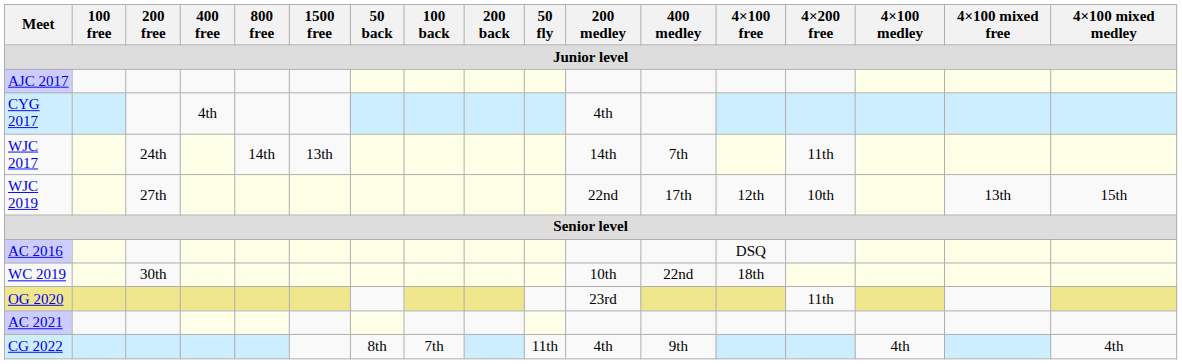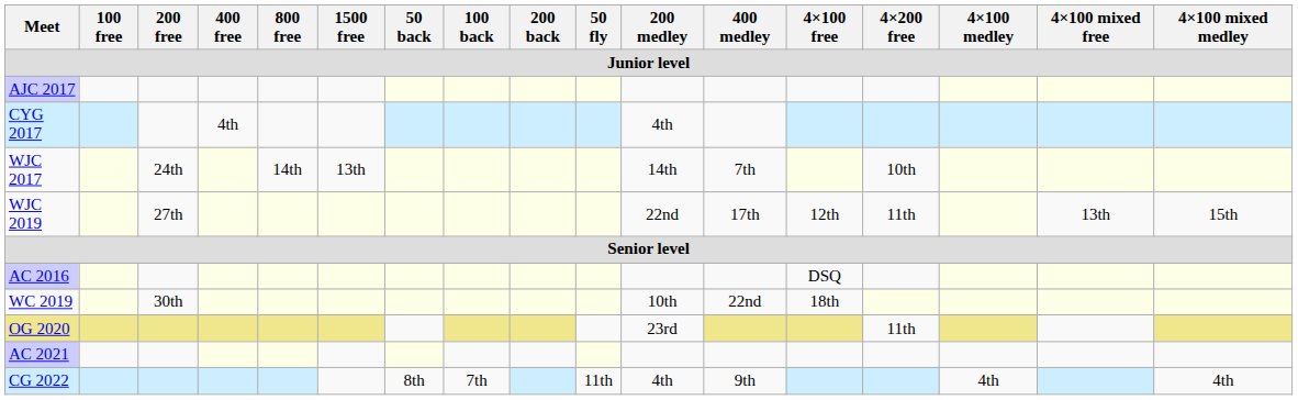WJC 2017 | 4×200 free: 11th -> 10th
WJC 2019 | 4×200 free: 10th -> 11th
